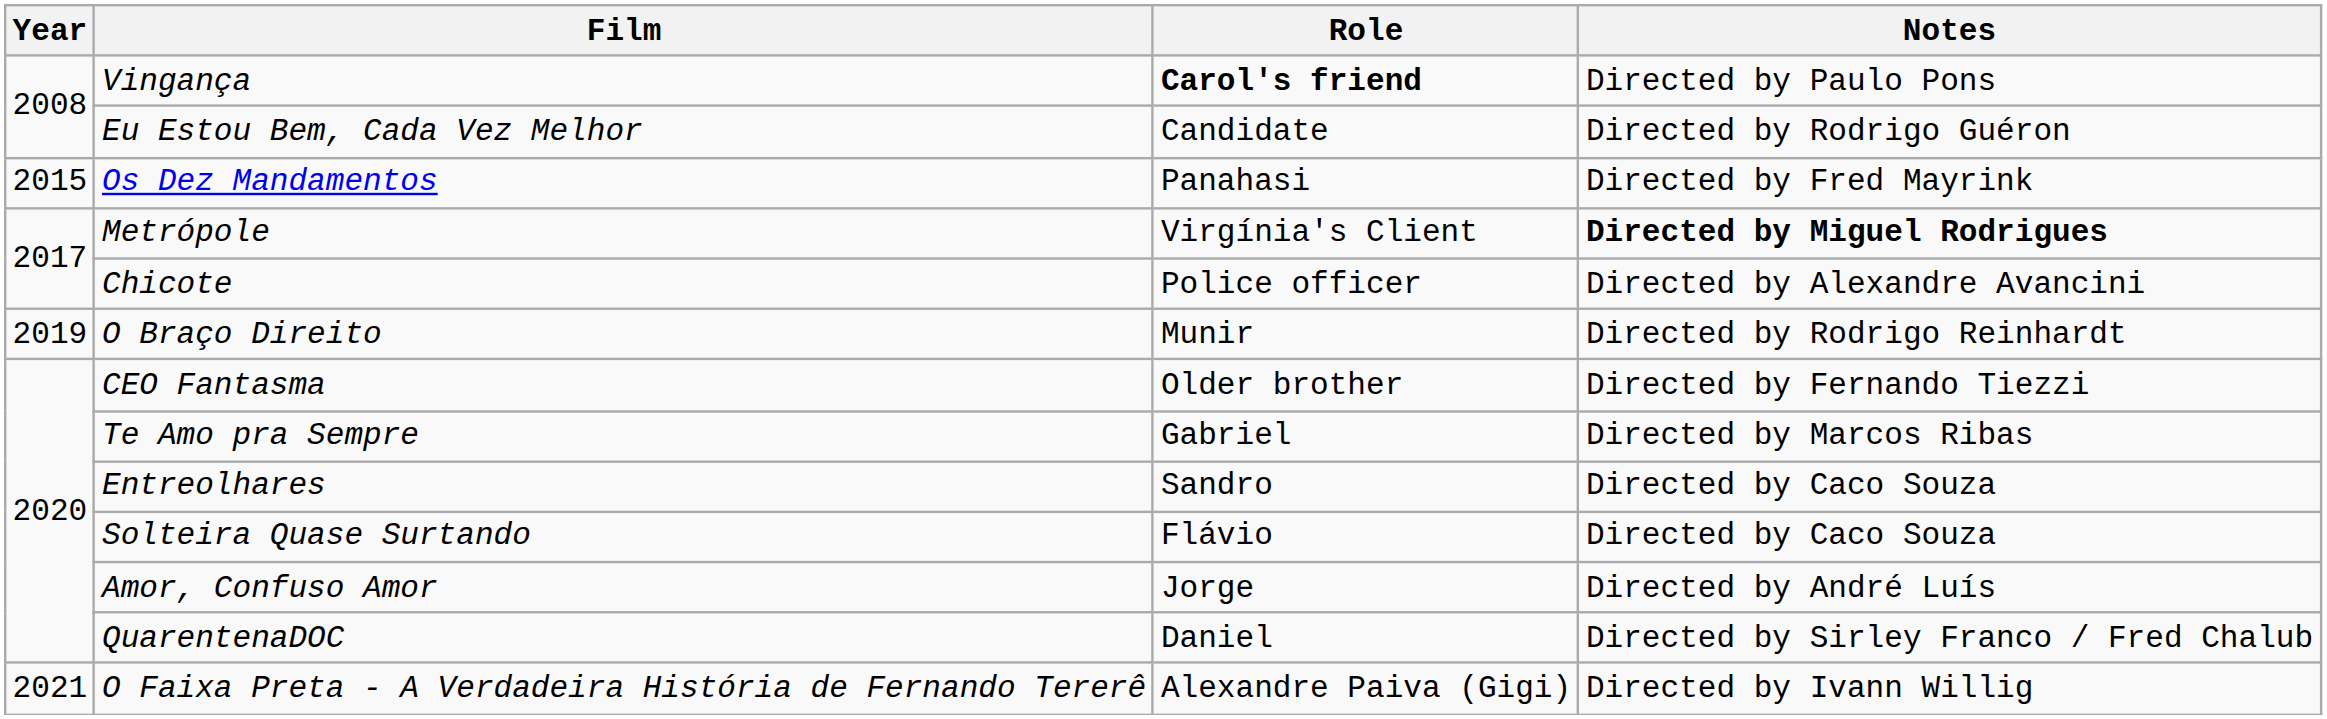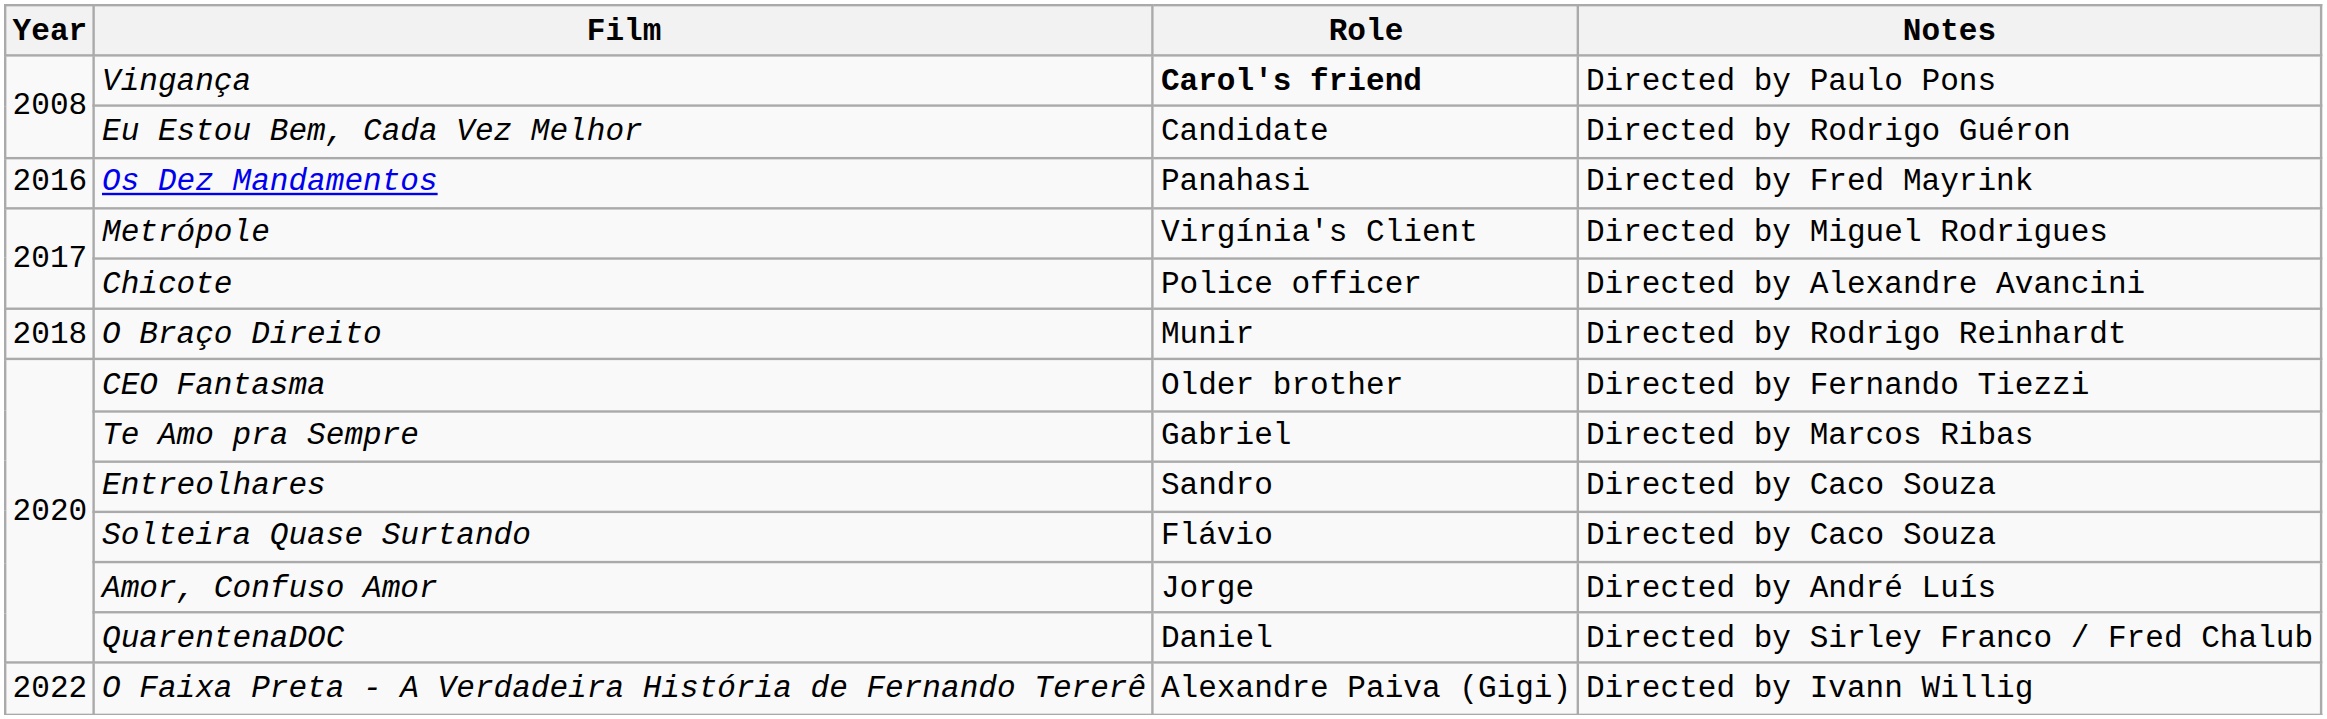Os Dez Mandamentos | Year: 2015 -> 2016
Metrópole | Notes: bold -> normal
O Braço Direito | Year: 2019 -> 2018
O Faixa Preta - A Verdadeira História de Fernando Tererê | Year: 2021 -> 2022
